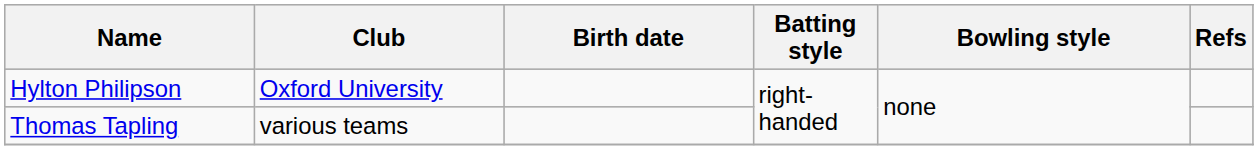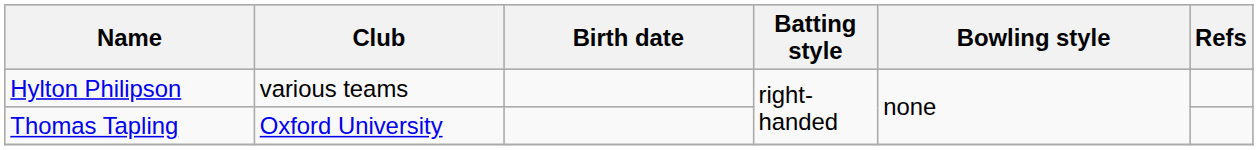Hylton Philipson | Club: Oxford University -> various teams
Thomas Tapling | Club: various teams -> Oxford University
